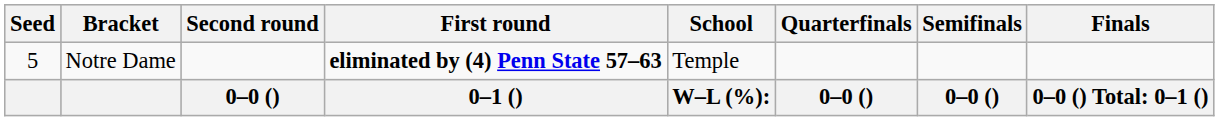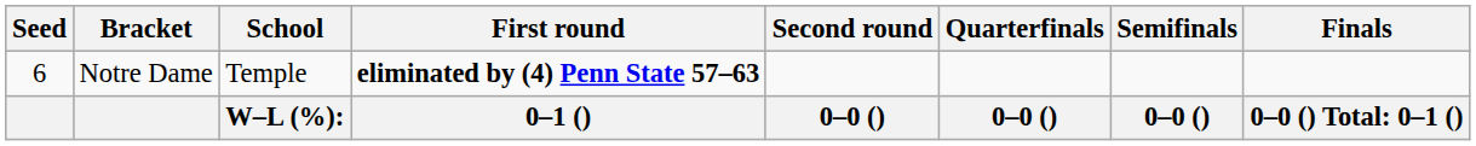columns swapped: School <-> Second round
Notre Dame | Seed: 5 -> 6
